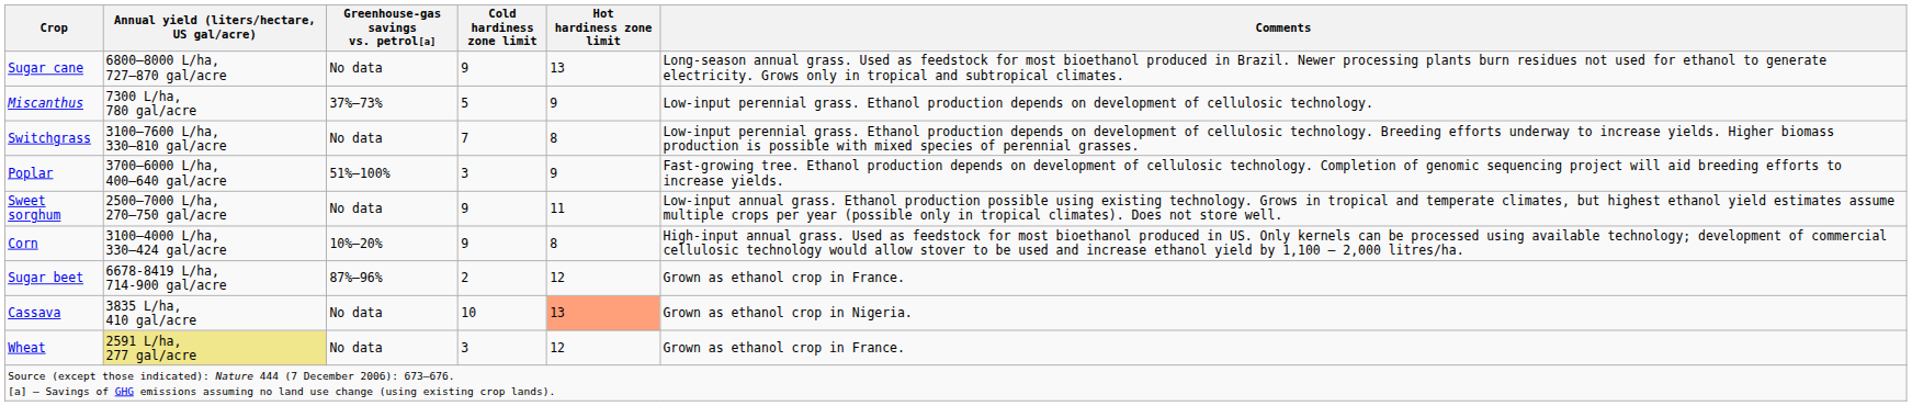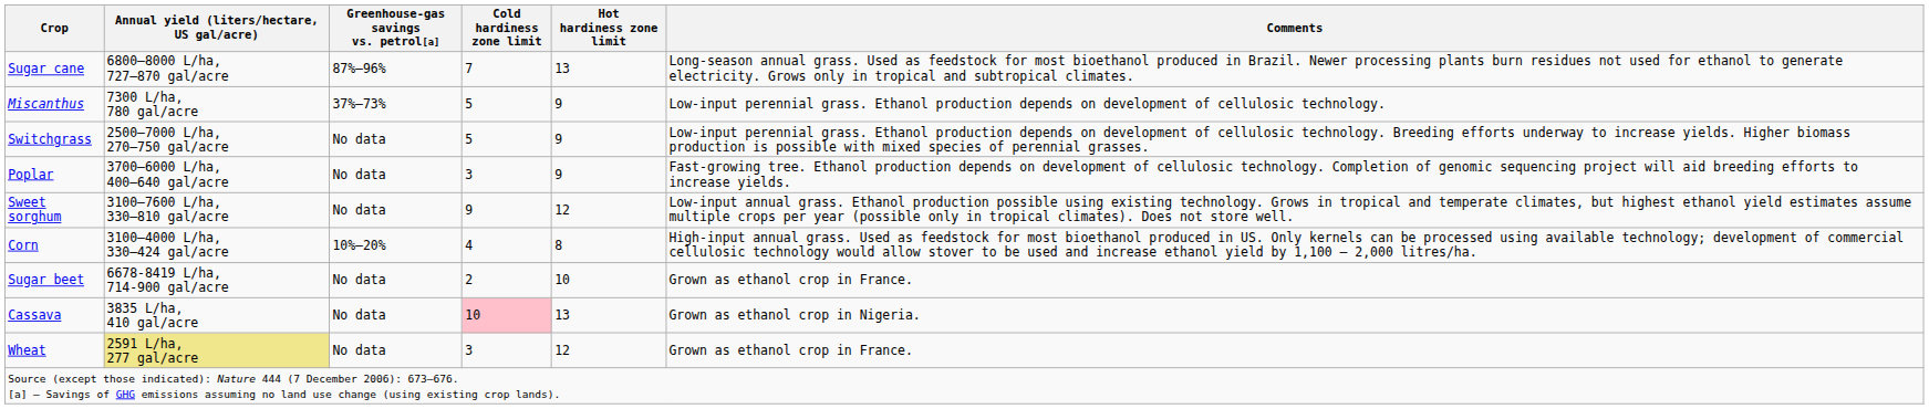Sugar cane | Greenhouse-gas savings vs. petrol[a]: No data -> 87%–96%
Sugar cane | Cold hardiness zone limit: 9 -> 7
Switchgrass | Annual yield (liters/hectare, US gal/acre): 3100–7600 L/ha, 330–810 gal/acre -> 2500–7000 L/ha, 270–750 gal/acre
Switchgrass | Cold hardiness zone limit: 7 -> 5
Switchgrass | Hot hardiness zone limit: 8 -> 9
Poplar | Greenhouse-gas savings vs. petrol[a]: 51%–100% -> No data
Sweet sorghum | Annual yield (liters/hectare, US gal/acre): 2500–7000 L/ha, 270–750 gal/acre -> 3100–7600 L/ha, 330–810 gal/acre
Sweet sorghum | Hot hardiness zone limit: 11 -> 12
Corn | Cold hardiness zone limit: 9 -> 4
Sugar beet | Greenhouse-gas savings vs. petrol[a]: 87%–96% -> No data
Sugar beet | Hot hardiness zone limit: 12 -> 10
Cassava | Cold hardiness zone limit: no background -> pink background
Cassava | Hot hardiness zone limit: lightsalmon background -> no background
